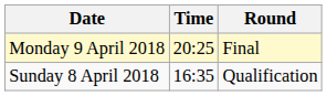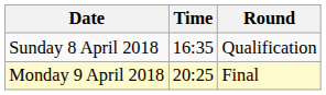rows swapped: Sunday 8 April 2018 <-> Monday 9 April 2018
